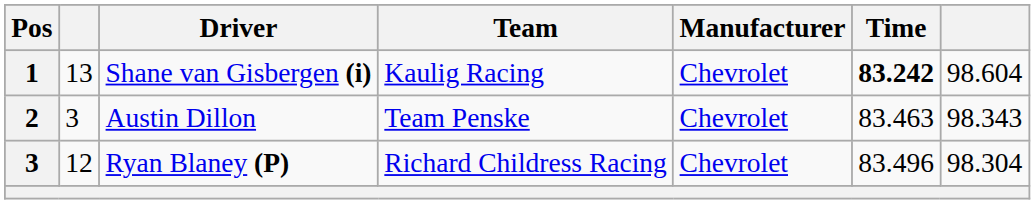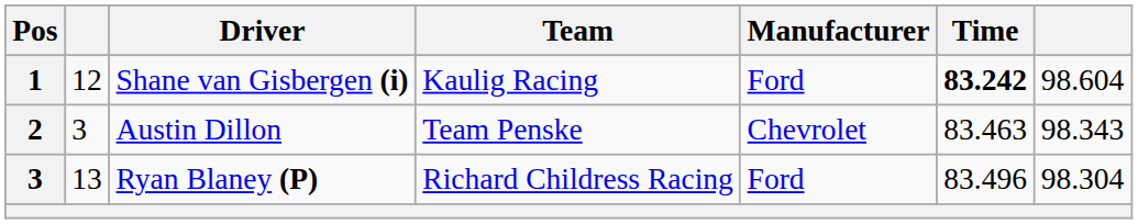Shane van Gisbergen (i) | column 2: 13 -> 12
Shane van Gisbergen (i) | Manufacturer: Chevrolet -> Ford
Ryan Blaney (P) | column 2: 12 -> 13
Ryan Blaney (P) | Manufacturer: Chevrolet -> Ford
